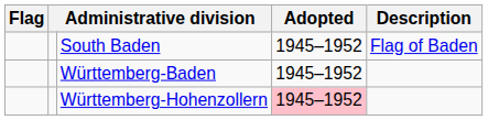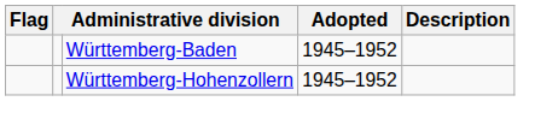- row: South Baden | 1945–1952 | Flag of Baden
Württemberg-Hohenzollern | Adopted: pink background -> no background
